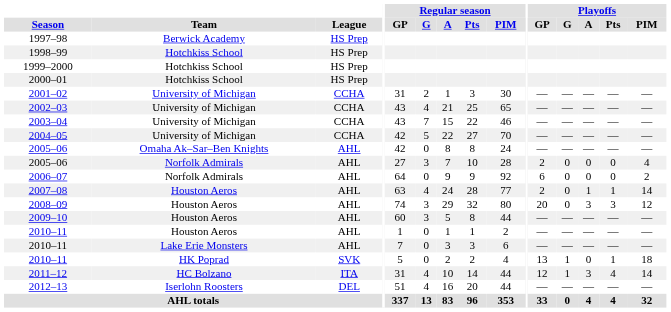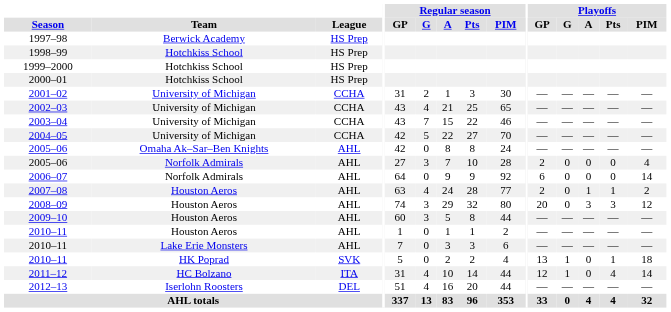2006–07 | Playoffs / PIM: 2 -> 14
2007–08 | Playoffs / PIM: 14 -> 2
2011–12 | Playoffs / A: 3 -> 0
